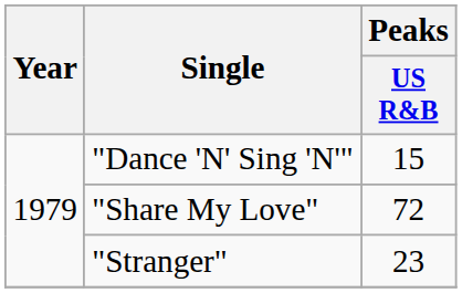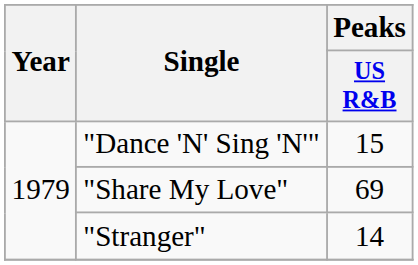"Share My Love" | Peaks / US R&B: 72 -> 69
"Stranger" | Peaks / US R&B: 23 -> 14
